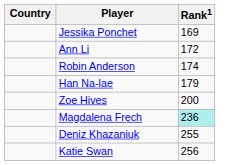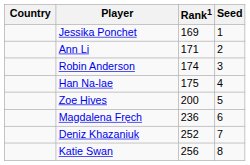+ column: Seed | 1 | 2 | 3 | 4 | 5 | 6 | 7 | 8
Ann Li | Rank1: 172 -> 171
Han Na-lae | Rank1: 179 -> 175
Magdalena Fręch | Rank1: paleturquoise background -> no background
Deniz Khazaniuk | Rank1: 255 -> 252
